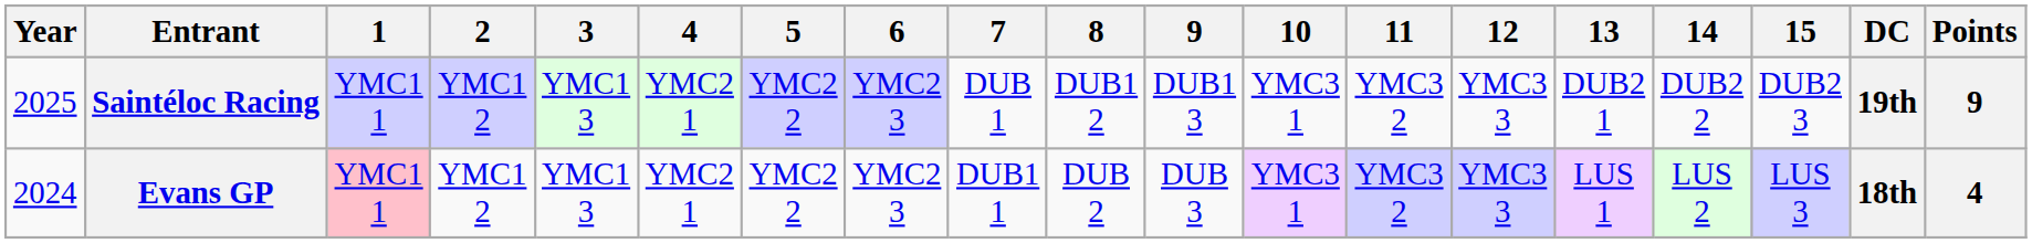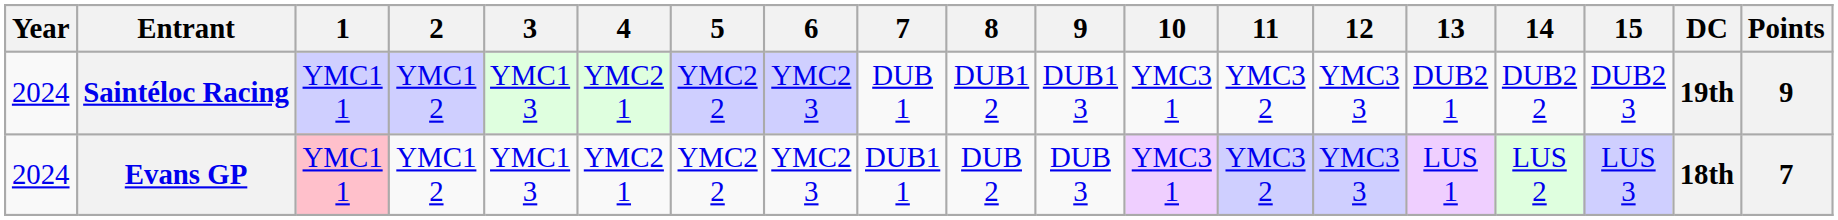Saintéloc Racing | Year: 2025 -> 2024
Evans GP | Points: 4 -> 7
